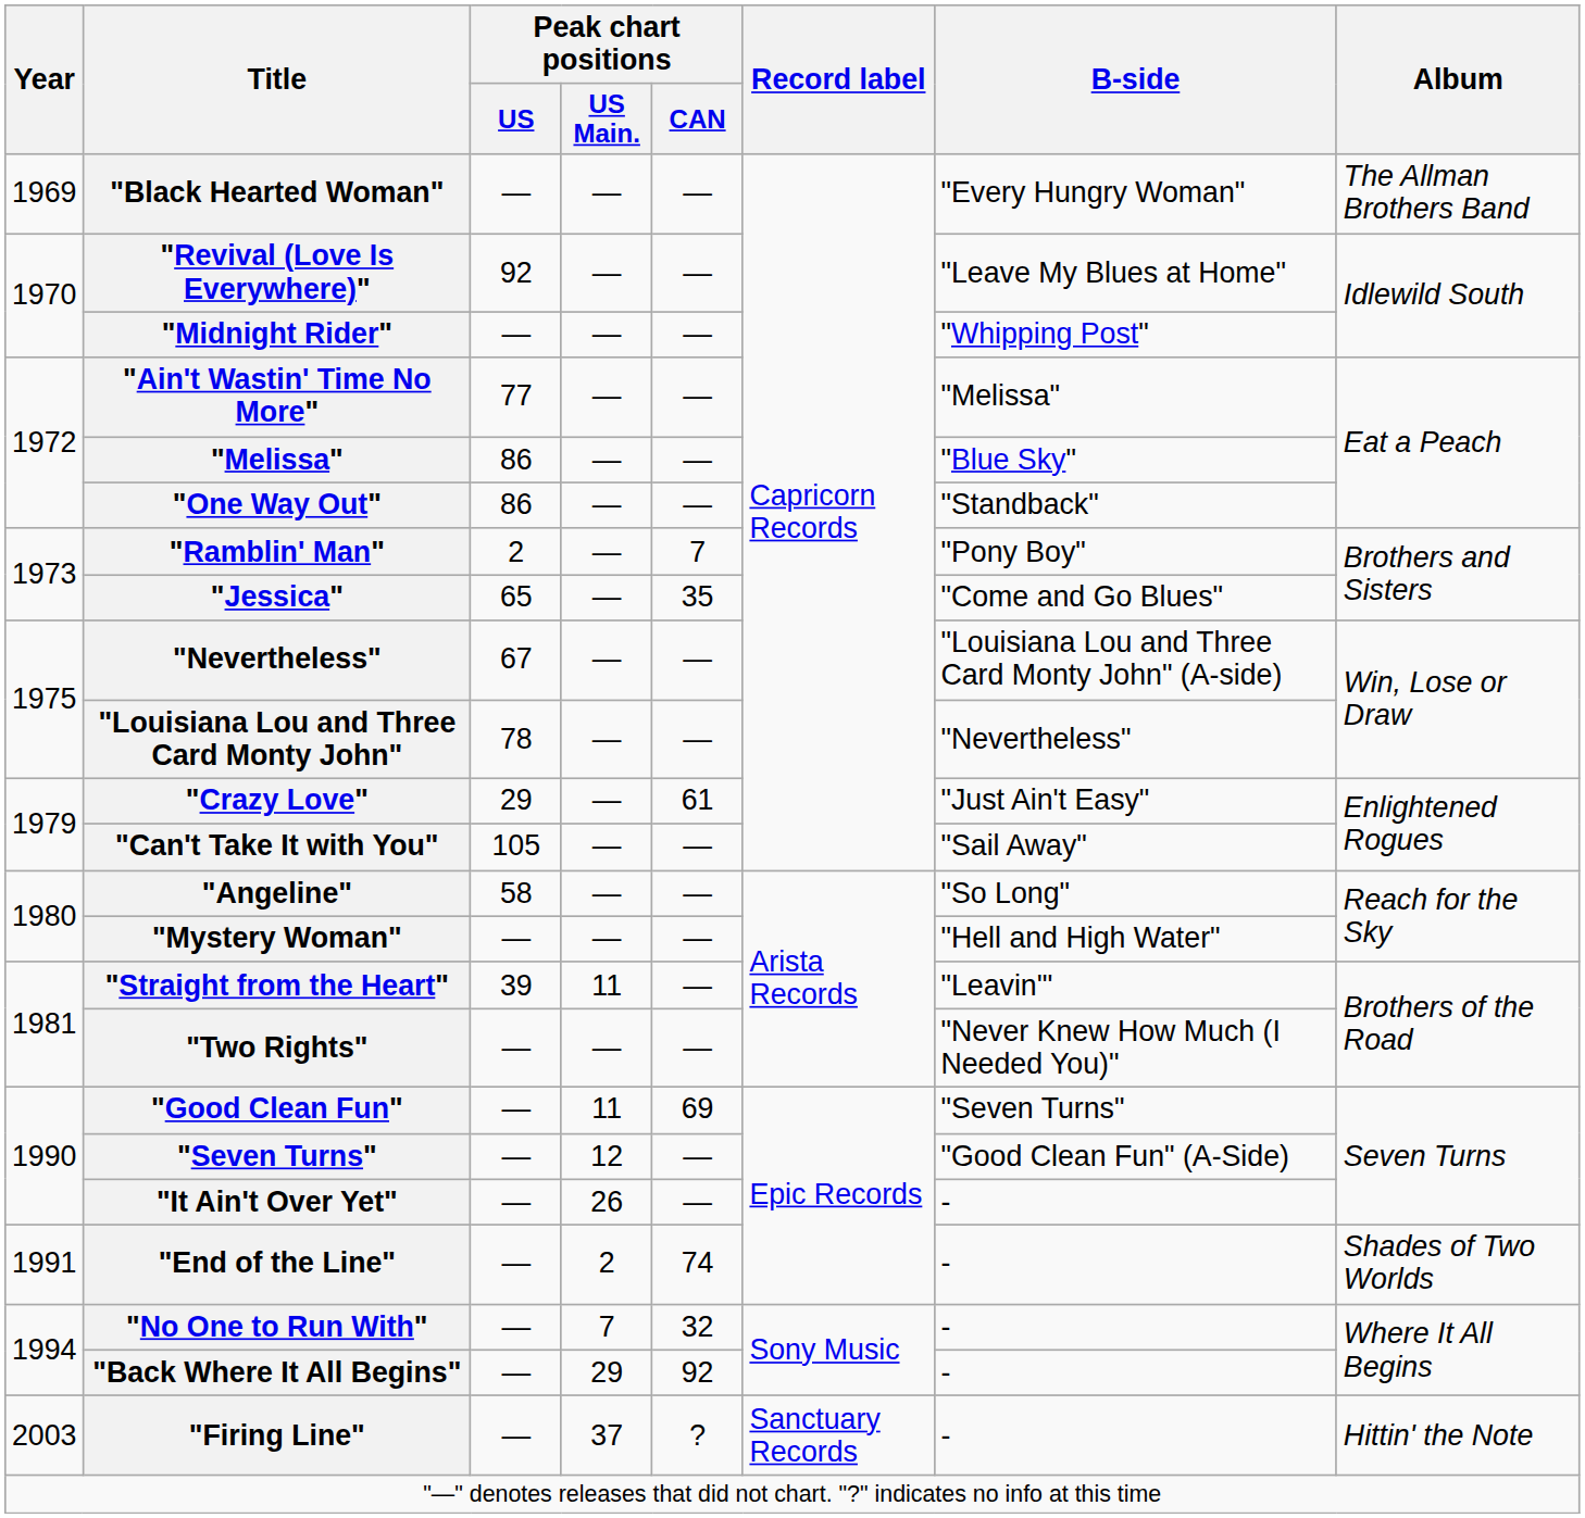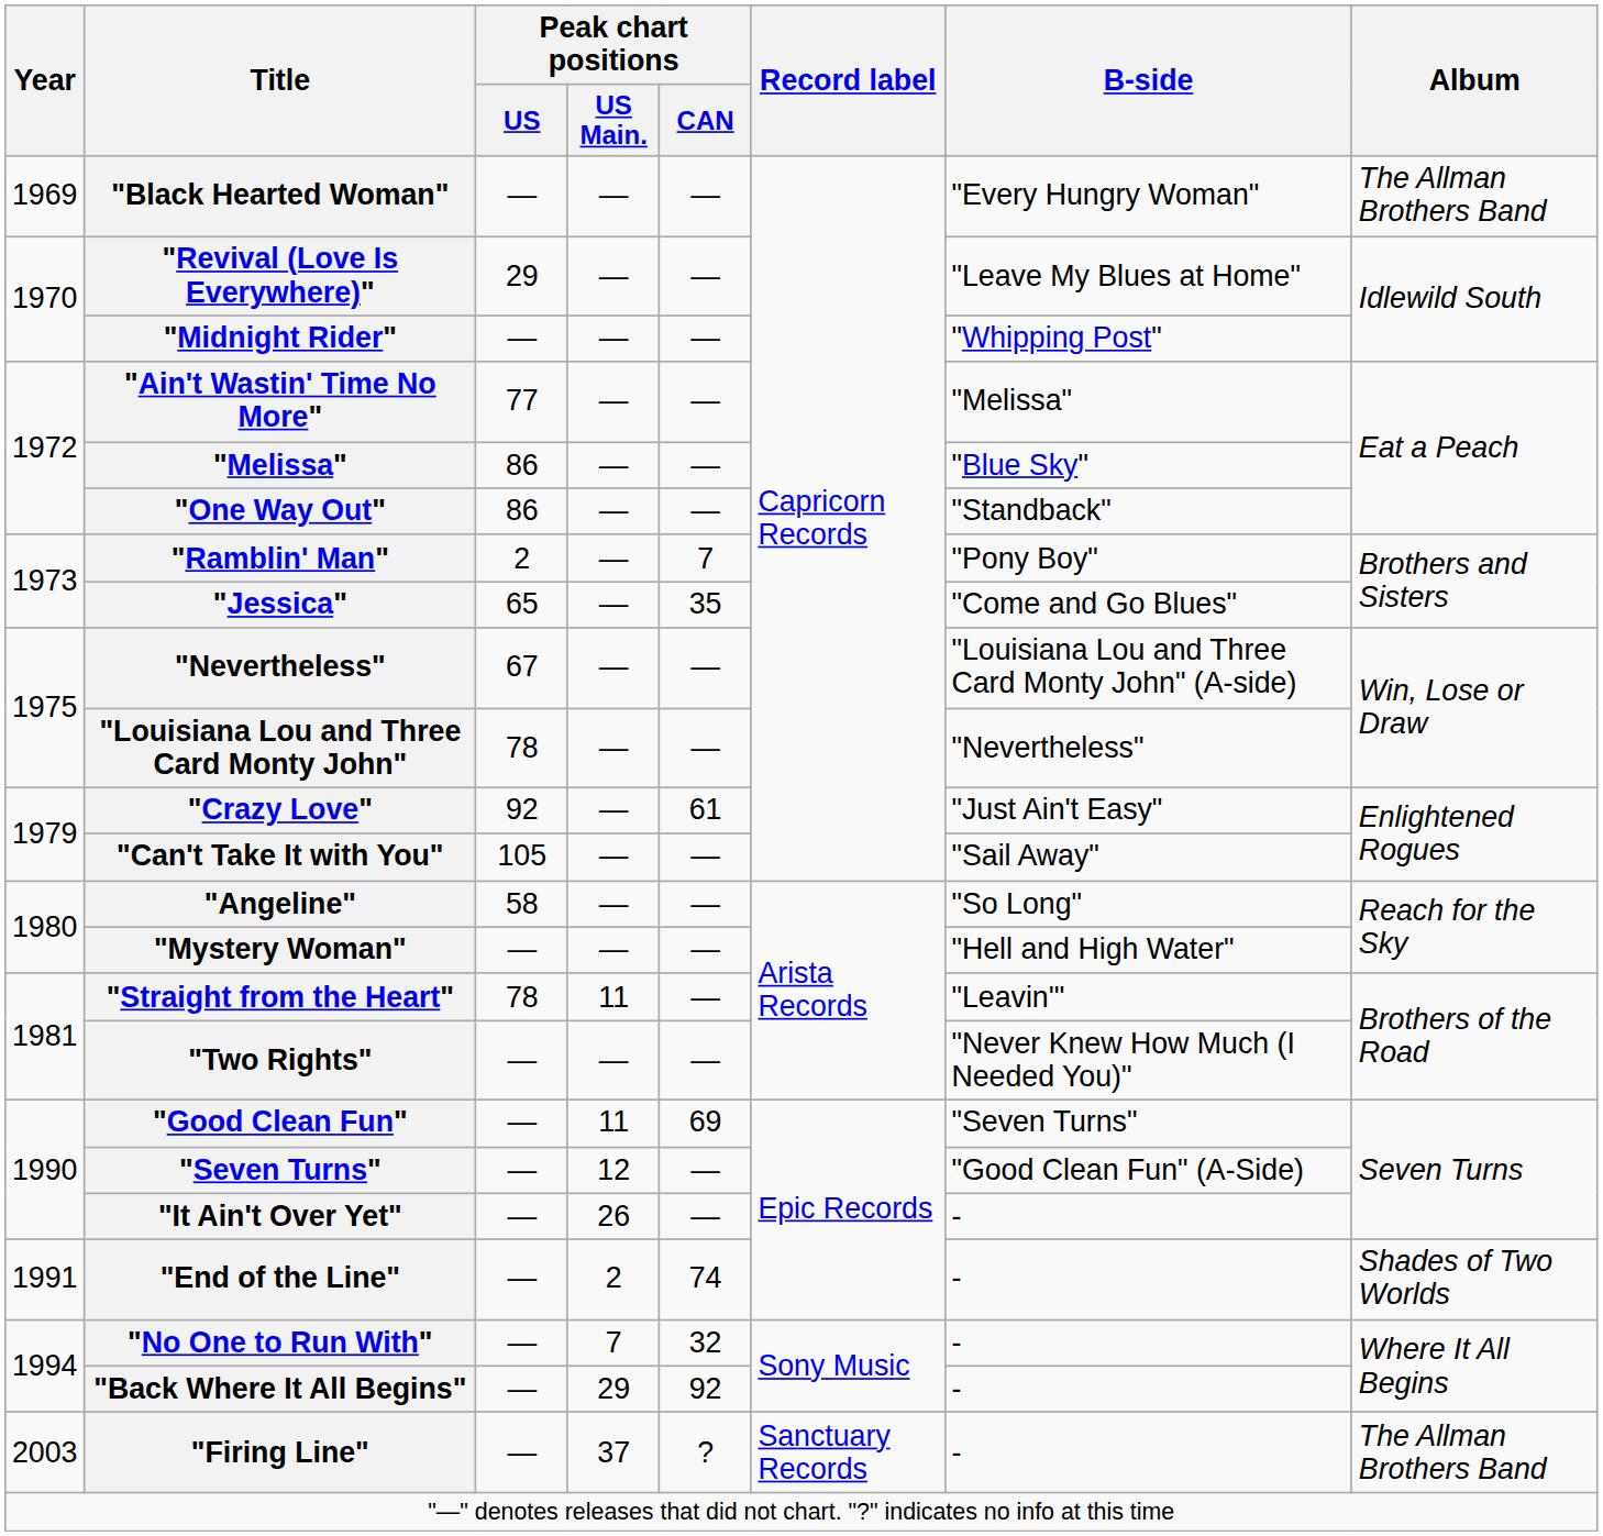"Revival (Love Is Everywhere)" | Peak chart positions / US: 92 -> 29
"Crazy Love" | Peak chart positions / US: 29 -> 92
"Straight from the Heart" | Peak chart positions / US: 39 -> 78
"Firing Line" | Album: Hittin' the Note -> The Allman Brothers Band
